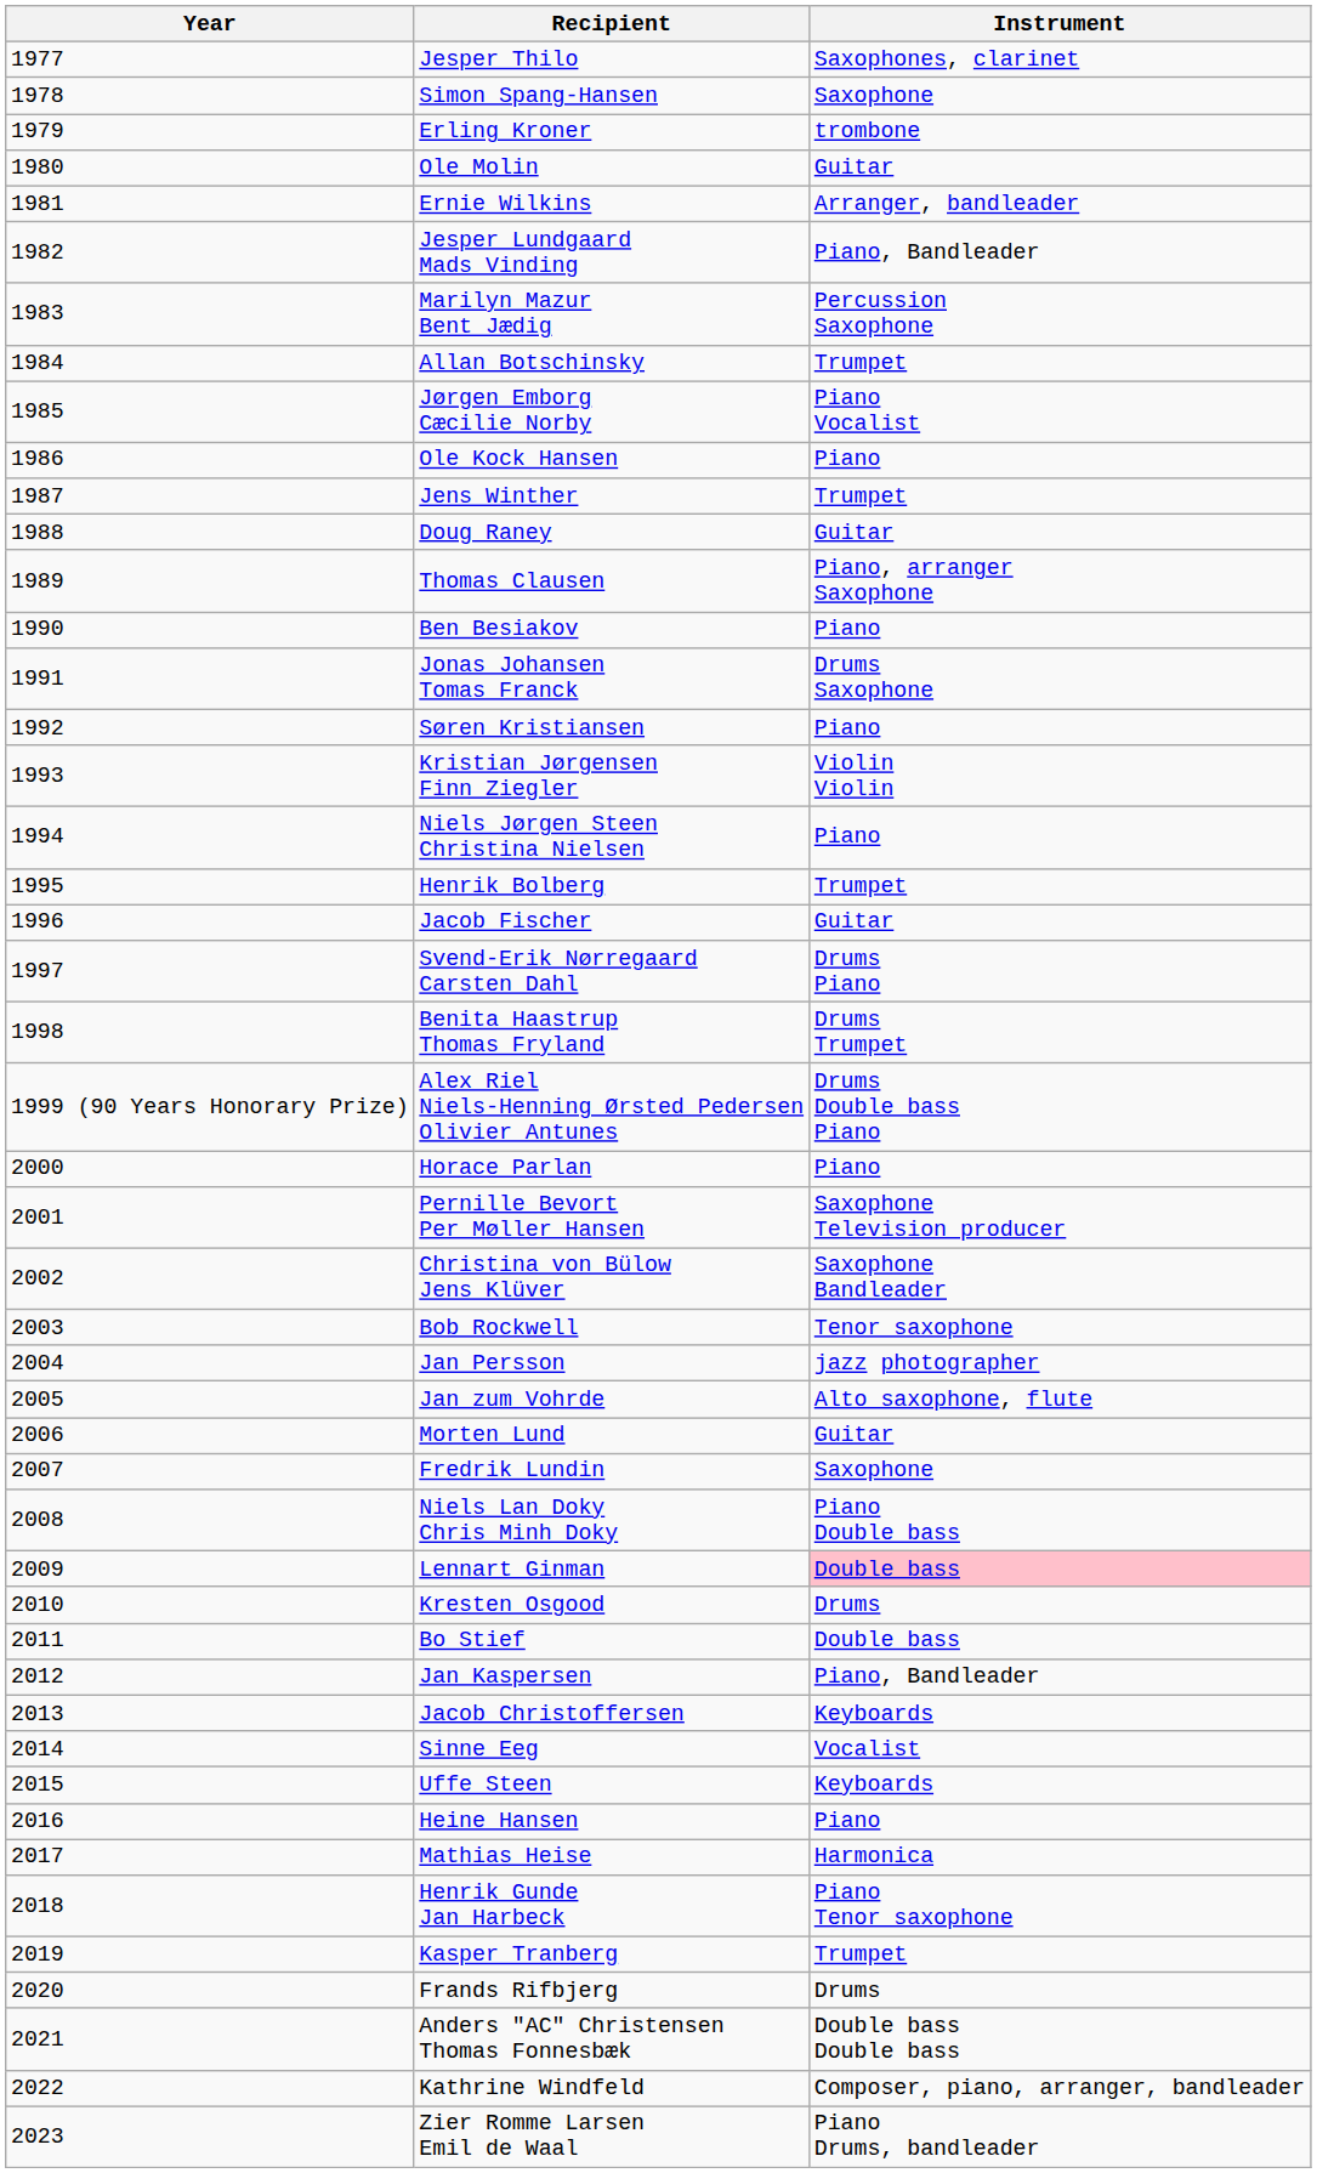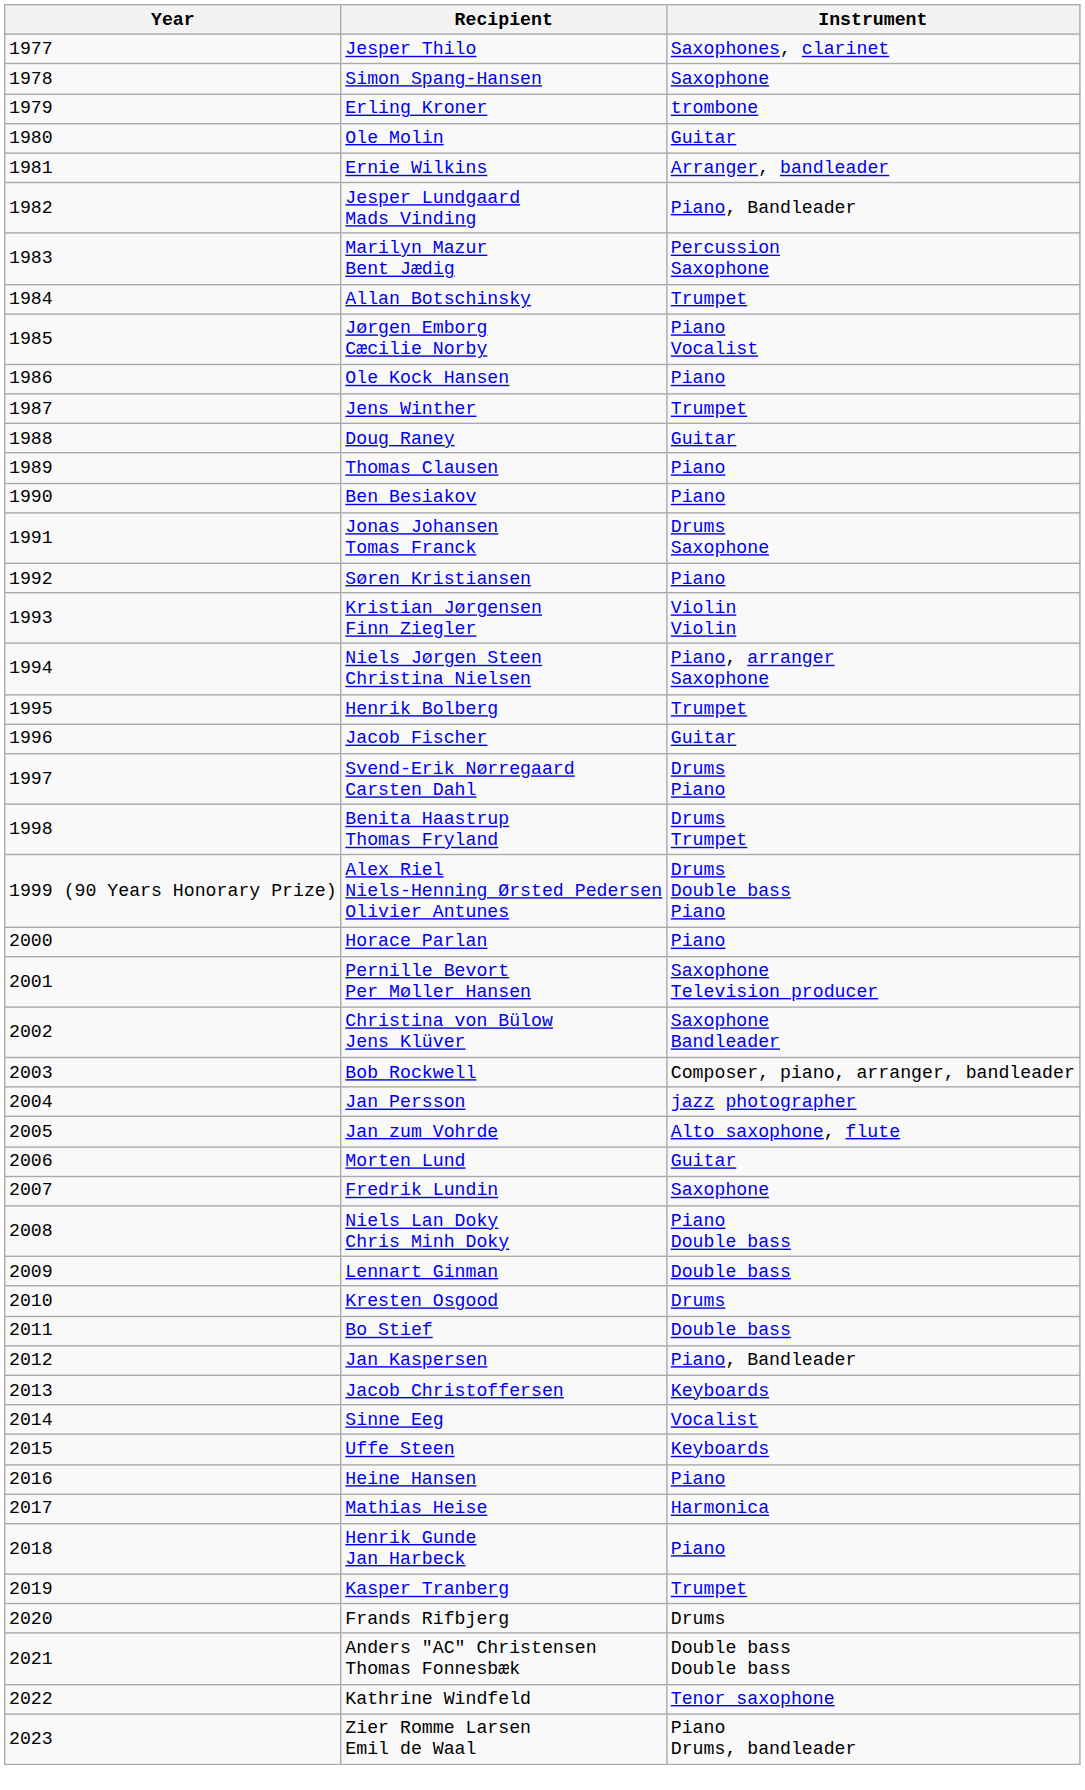Thomas Clausen | Instrument: Piano, arranger Saxophone -> Piano
Niels Jørgen Steen Christina Nielsen | Instrument: Piano -> Piano, arranger Saxophone
Bob Rockwell | Instrument: Tenor saxophone -> Composer, piano, arranger, bandleader
Lennart Ginman | Instrument: pink background -> no background
Henrik Gunde Jan Harbeck | Instrument: Piano Tenor saxophone -> Piano
Kathrine Windfeld | Instrument: Composer, piano, arranger, bandleader -> Tenor saxophone
